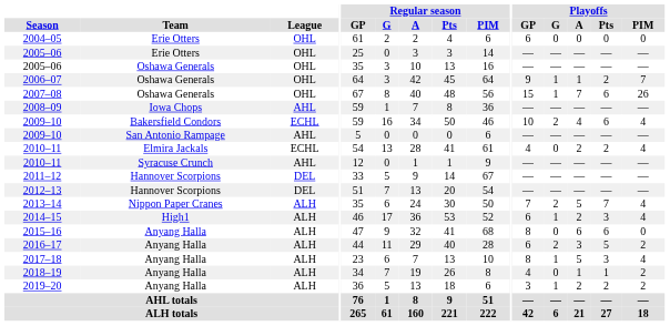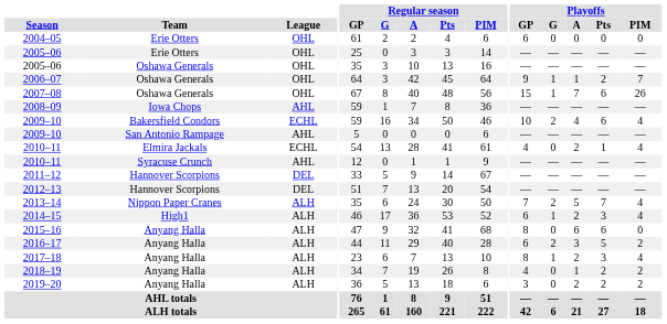2010–11 / Elmira Jackals | Playoffs / Pts: 2 -> 1
2017–18 | Playoffs / A: 5 -> 2
2018–19 | Playoffs / Pts: 1 -> 2
2019–20 | Playoffs / G: 1 -> 0
